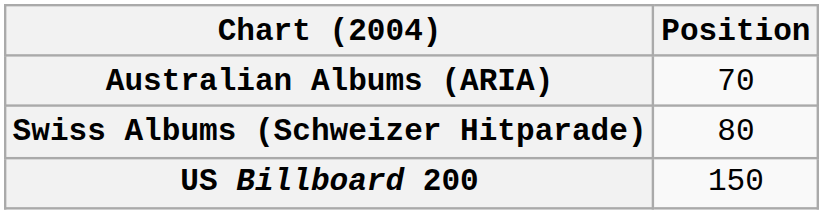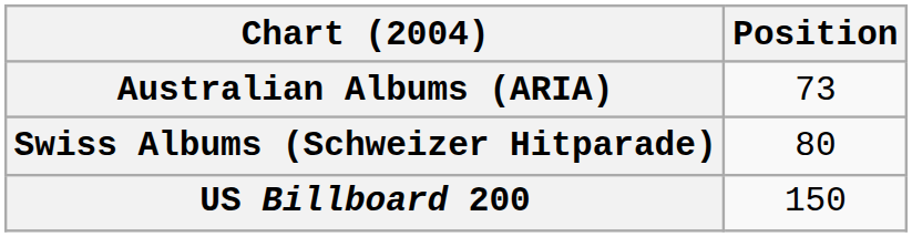Australian Albums (ARIA) | Position: 70 -> 73
